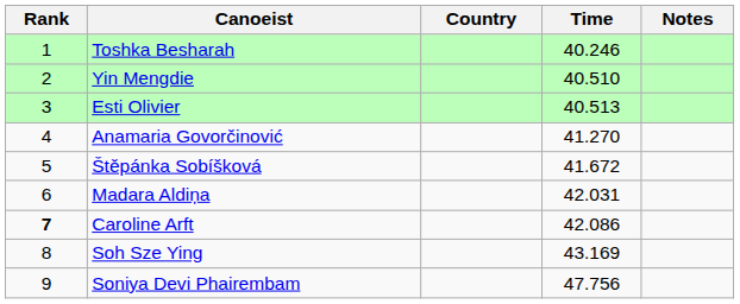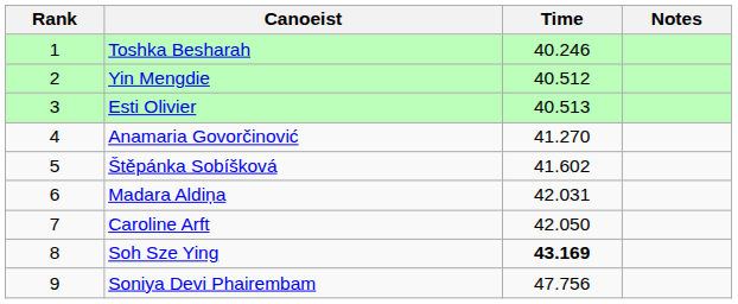- column: Country
Yin Mengdie | Time: 40.510 -> 40.512
Štěpánka Sobíšková | Time: 41.672 -> 41.602
Caroline Arft | Rank: bold -> normal
Caroline Arft | Time: 42.086 -> 42.050
Soh Sze Ying | Time: normal -> bold
